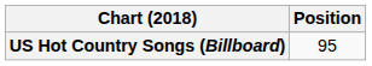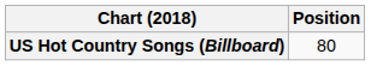US Hot Country Songs (Billboard) | Position: 95 -> 80
